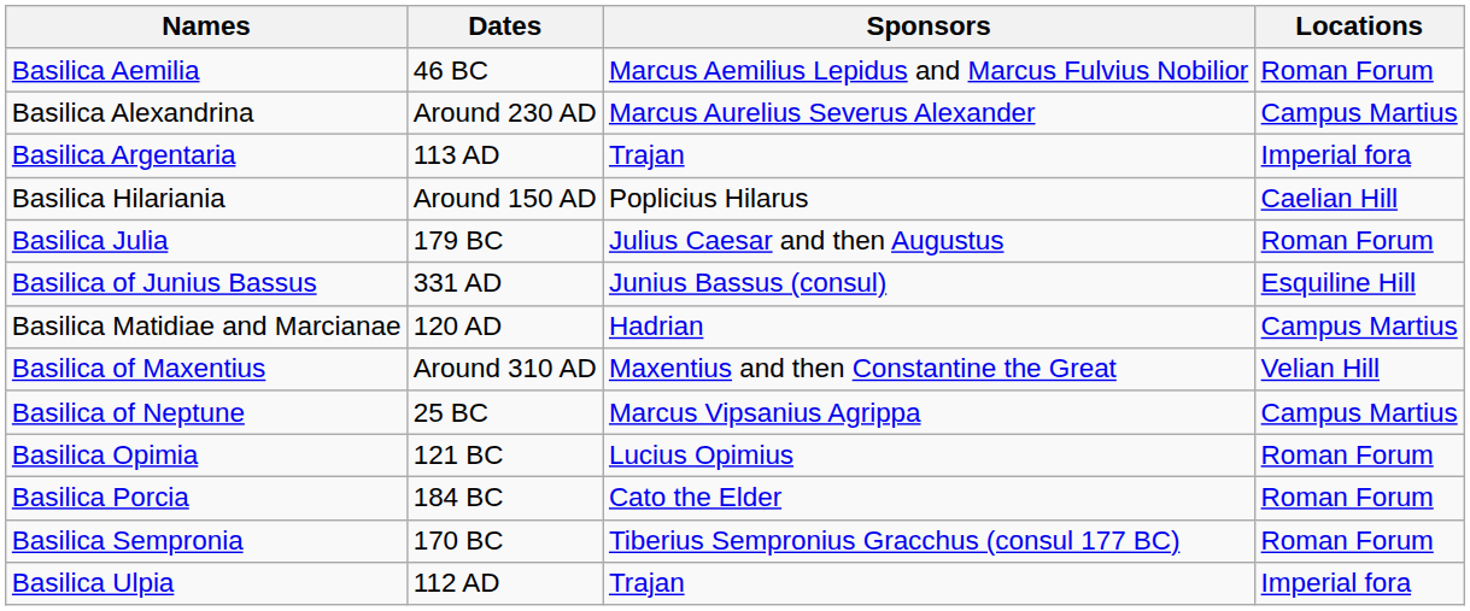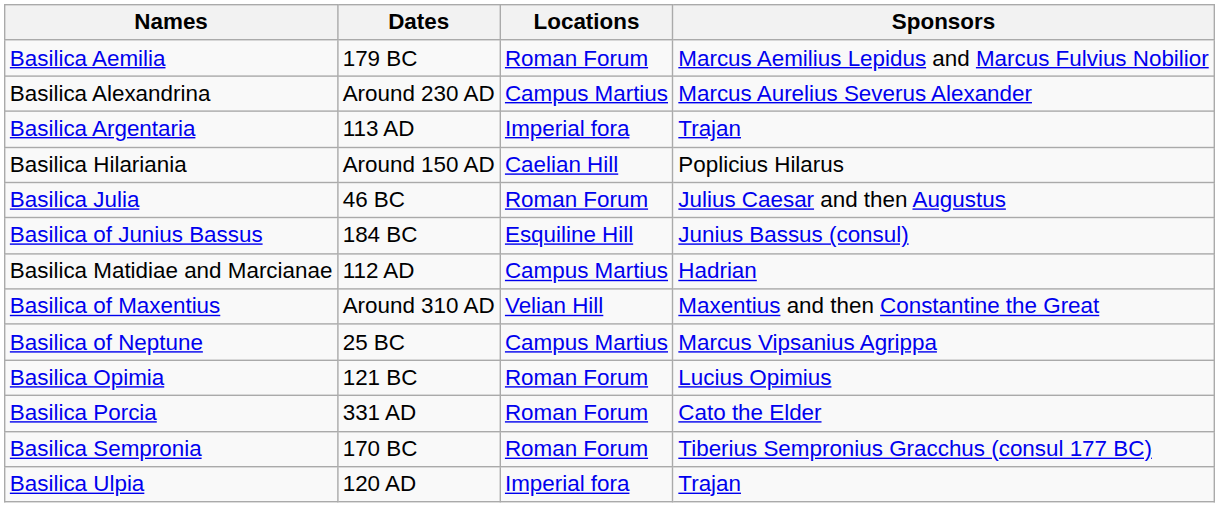columns swapped: Locations <-> Sponsors
Basilica Aemilia | Dates: 46 BC -> 179 BC
Basilica Julia | Dates: 179 BC -> 46 BC
Basilica of Junius Bassus | Dates: 331 AD -> 184 BC
Basilica Matidiae and Marcianae | Dates: 120 AD -> 112 AD
Basilica Porcia | Dates: 184 BC -> 331 AD
Basilica Ulpia | Dates: 112 AD -> 120 AD
